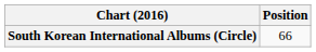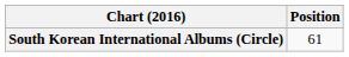South Korean International Albums (Circle) | Position: 66 -> 61
